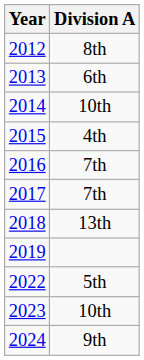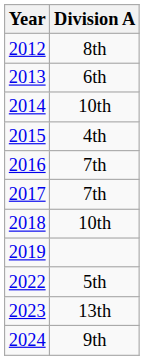2018 | Division A: 13th -> 10th
2023 | Division A: 10th -> 13th
